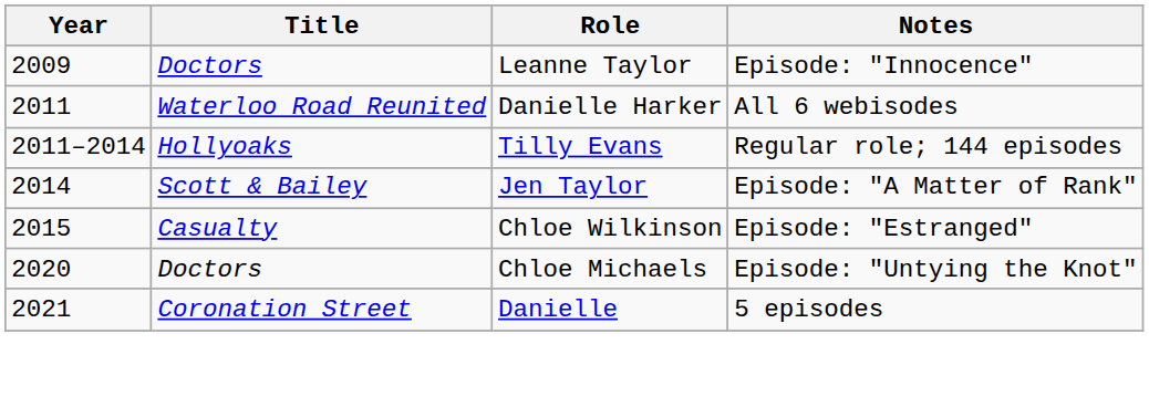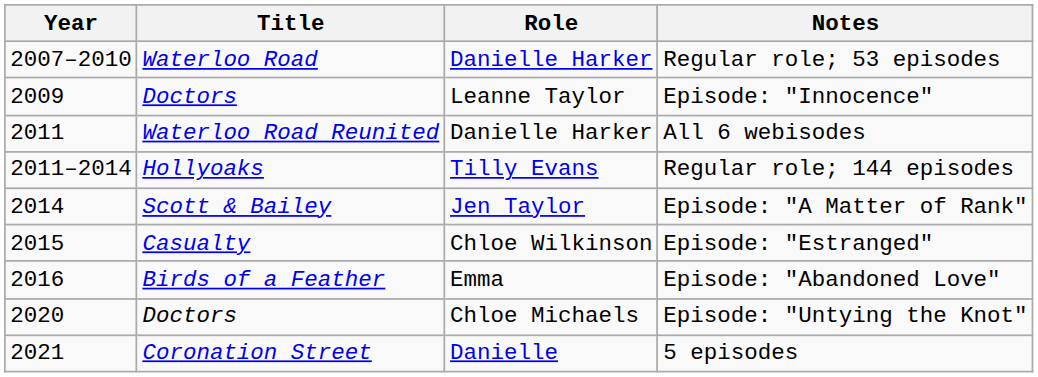+ row: 2007–2010 | Waterloo Road | Danielle Harker | Regular role; 53 episodes
+ row: 2016 | Birds of a Feather | Emma | Episode: "Abandoned Love"
